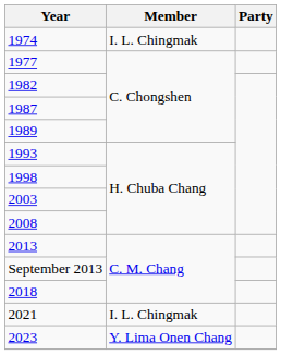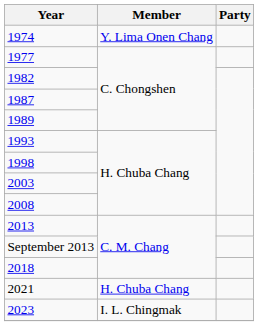1974 | Member: I. L. Chingmak -> Y. Lima Onen Chang
2021 | Member: I. L. Chingmak -> H. Chuba Chang
2023 | Member: Y. Lima Onen Chang -> I. L. Chingmak
